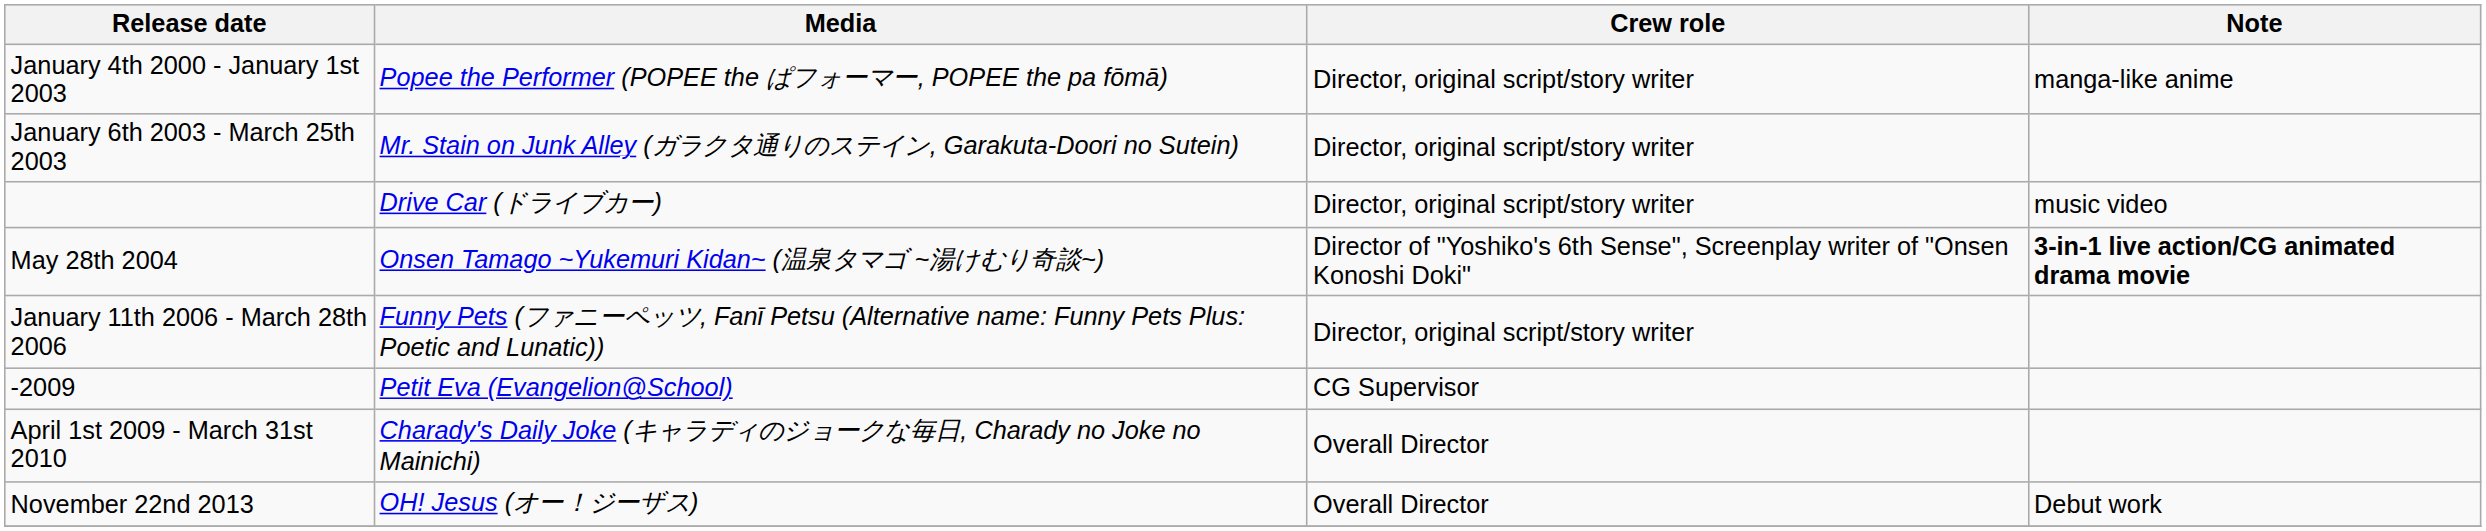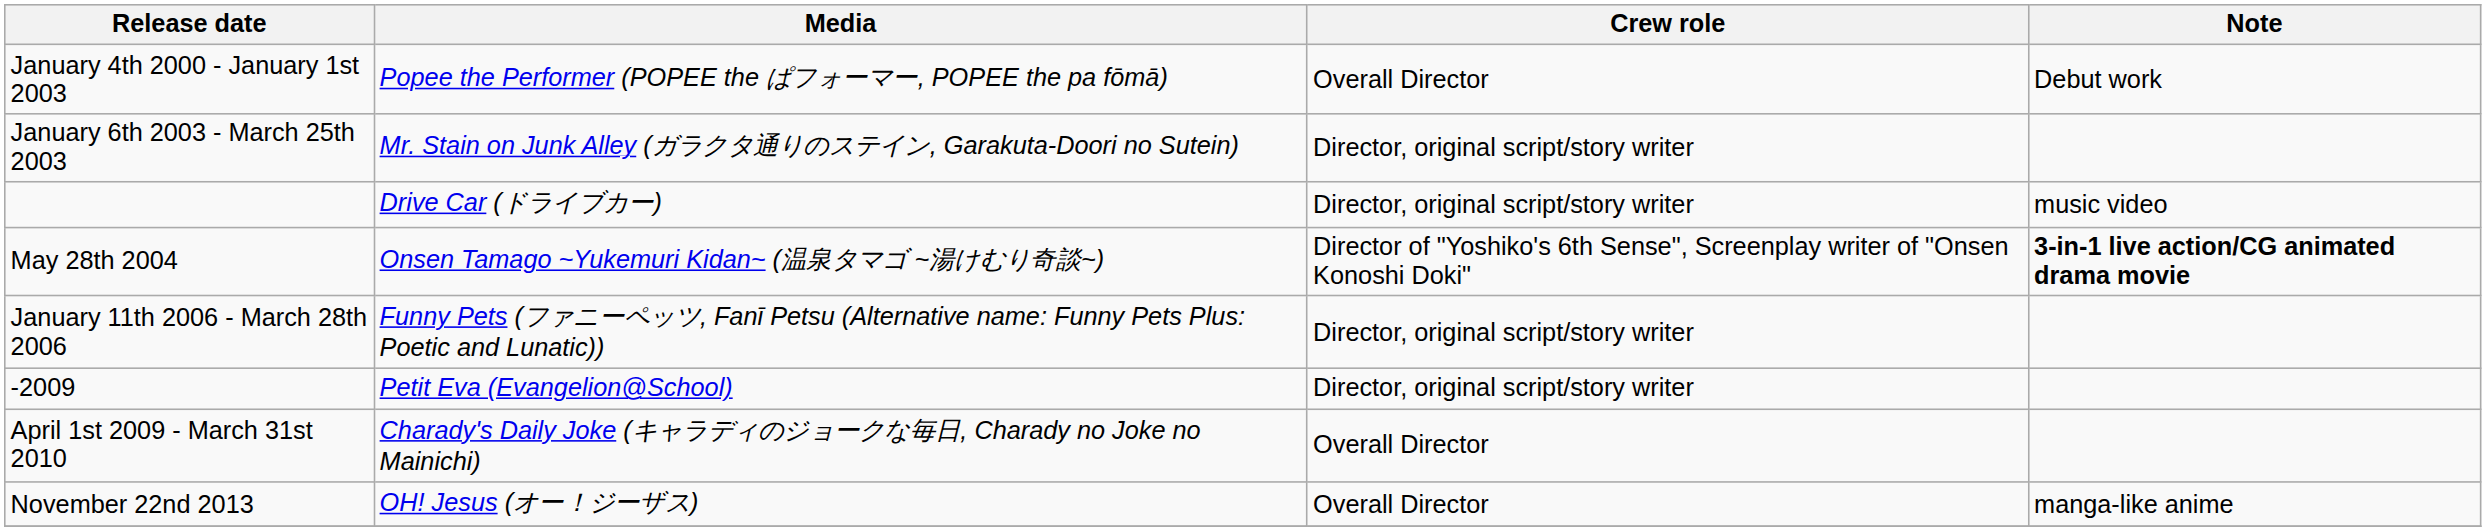January 4th 2000 - January 1st 2003 | Crew role: Director, original script/story writer -> Overall Director
January 4th 2000 - January 1st 2003 | Note: manga-like anime -> Debut work
-2009 | Crew role: CG Supervisor -> Director, original script/story writer
November 22nd 2013 | Note: Debut work -> manga-like anime
